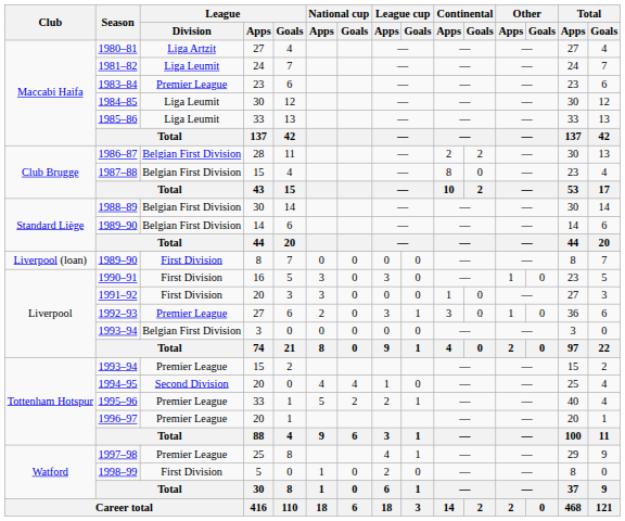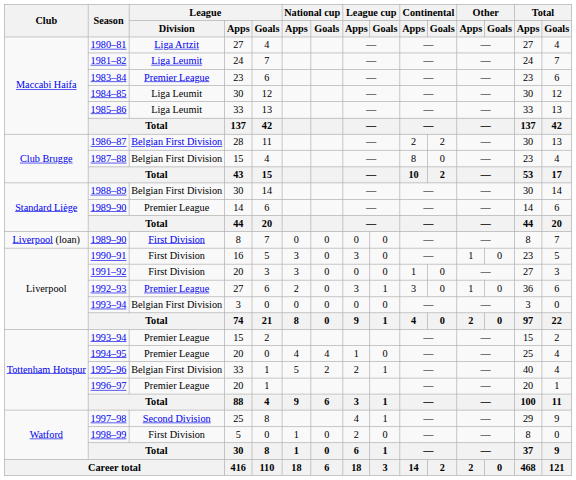1989–90 / 14 | League / Division: Belgian First Division -> Premier League
1994–95 | League / Division: Second Division -> Premier League
1995–96 | League / Division: Premier League -> Belgian First Division
1997–98 | League / Division: Premier League -> Second Division
